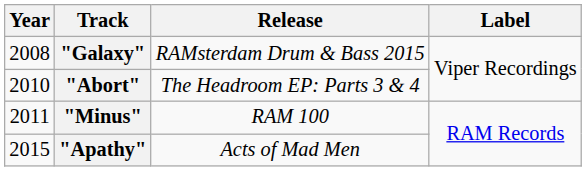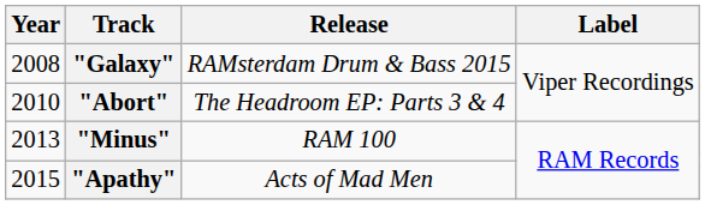"Minus" | Year: 2011 -> 2013
